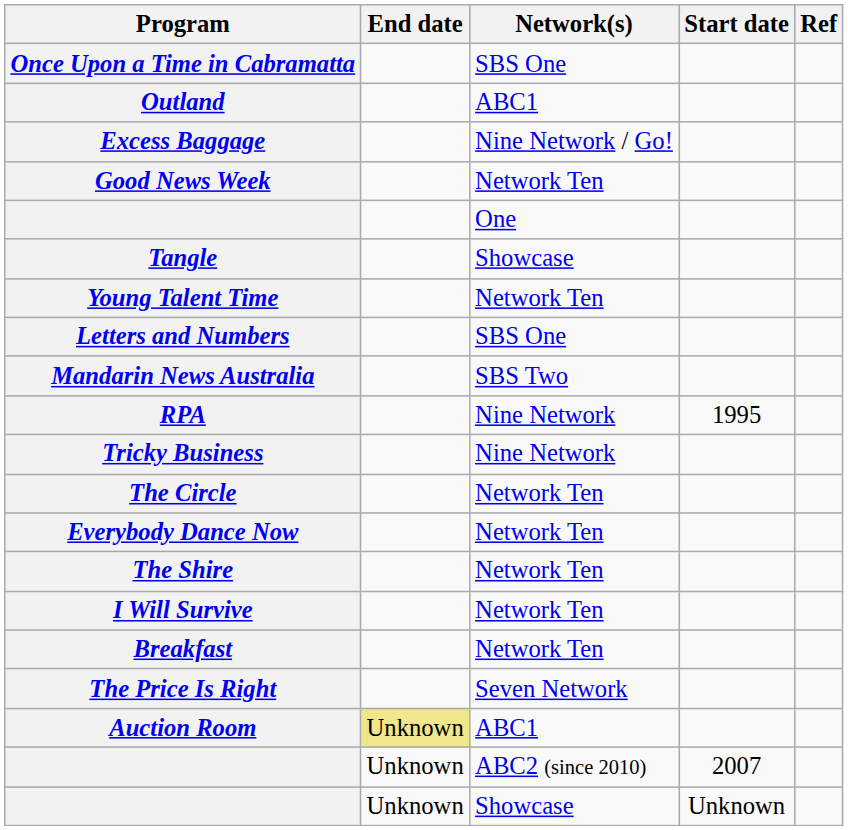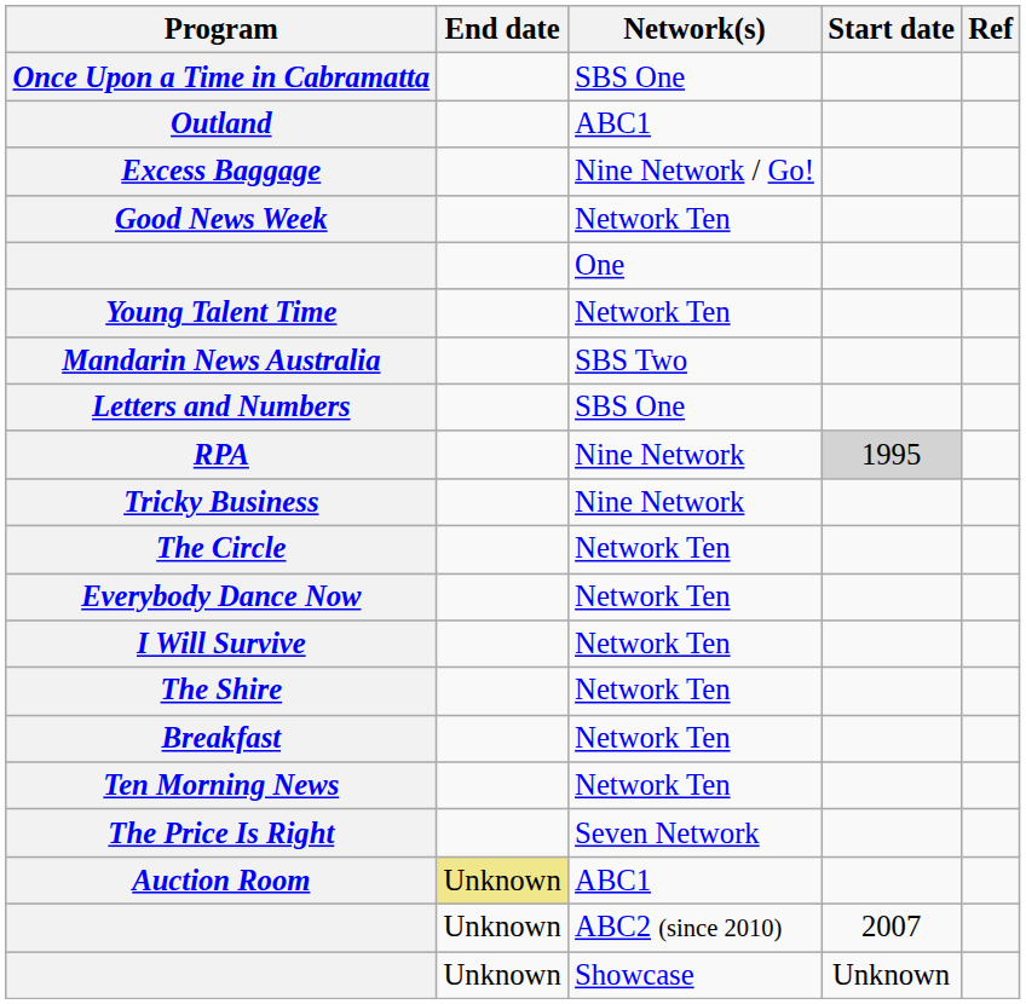- row: Tangle | Showcase
rows swapped: Letters and Numbers <-> Mandarin News Australia
RPA | Start date: no background -> lightgrey background
rows swapped: The Shire <-> I Will Survive
+ row: Ten Morning News | Network Ten
